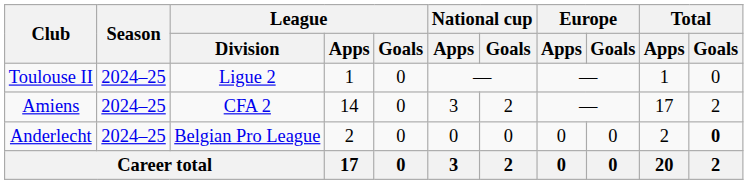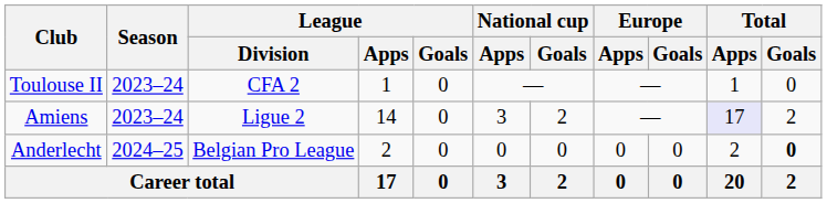Toulouse II | Season: 2024–25 -> 2023–24
Toulouse II | League / Division: Ligue 2 -> CFA 2
Amiens | Season: 2024–25 -> 2023–24
Amiens | League / Division: CFA 2 -> Ligue 2
Amiens | Total / Apps: no background -> lavender background
